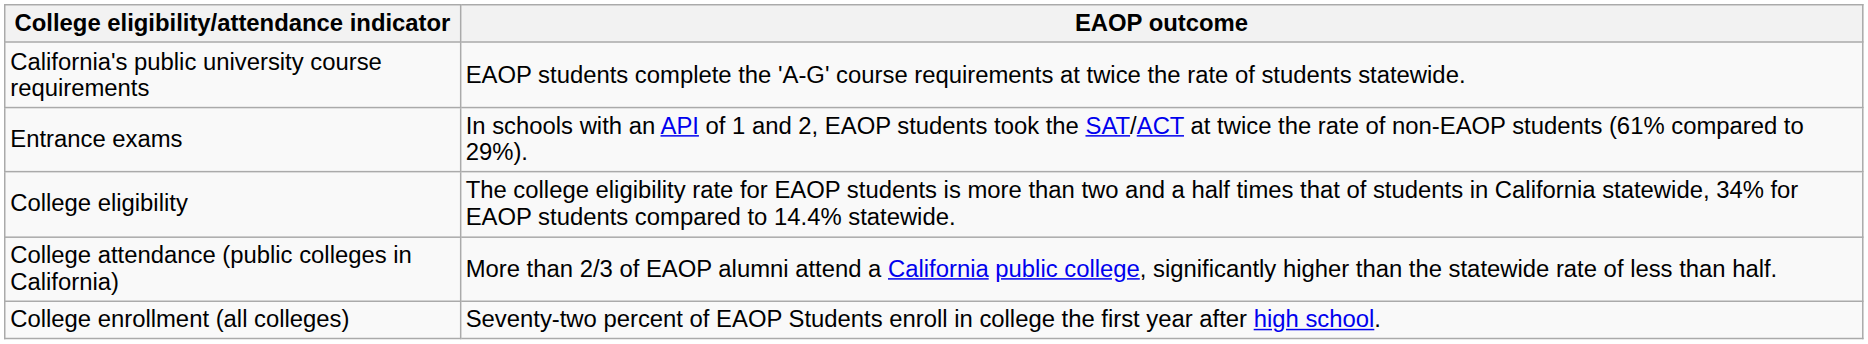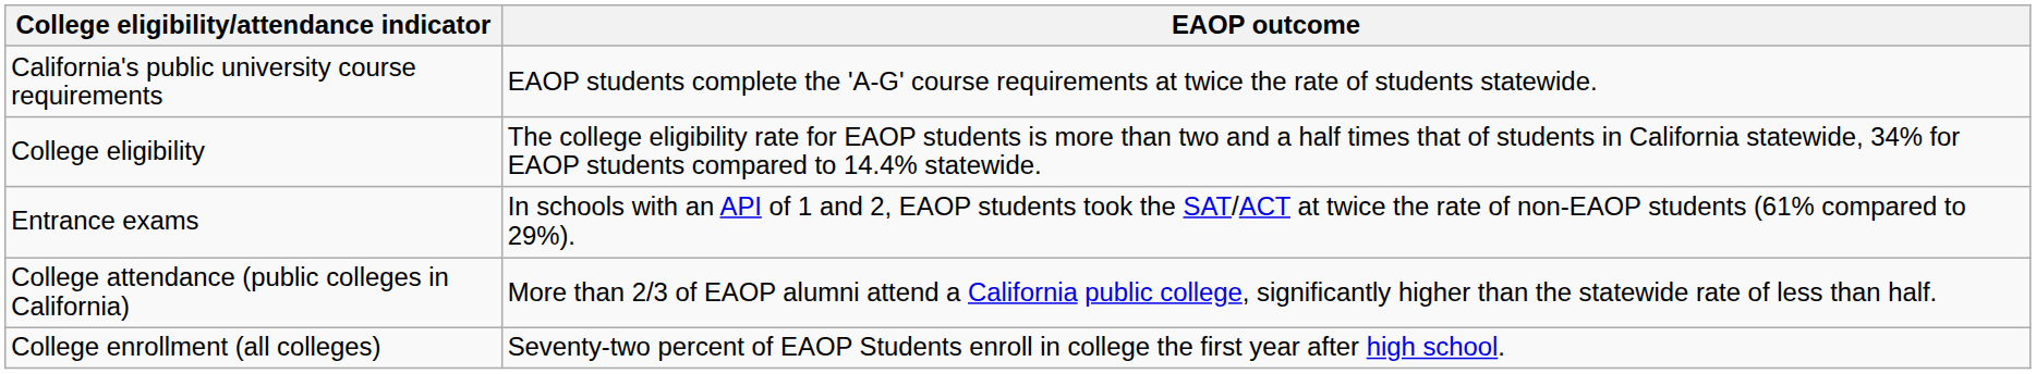rows swapped: Entrance exams <-> College eligibility
